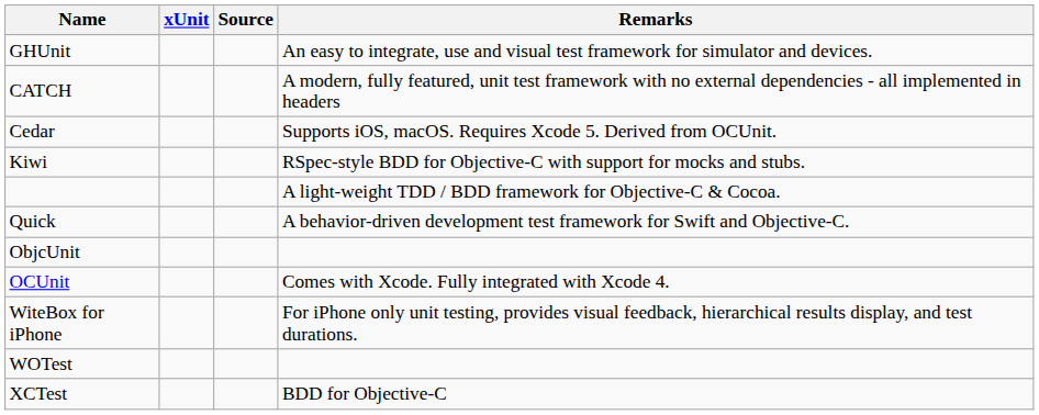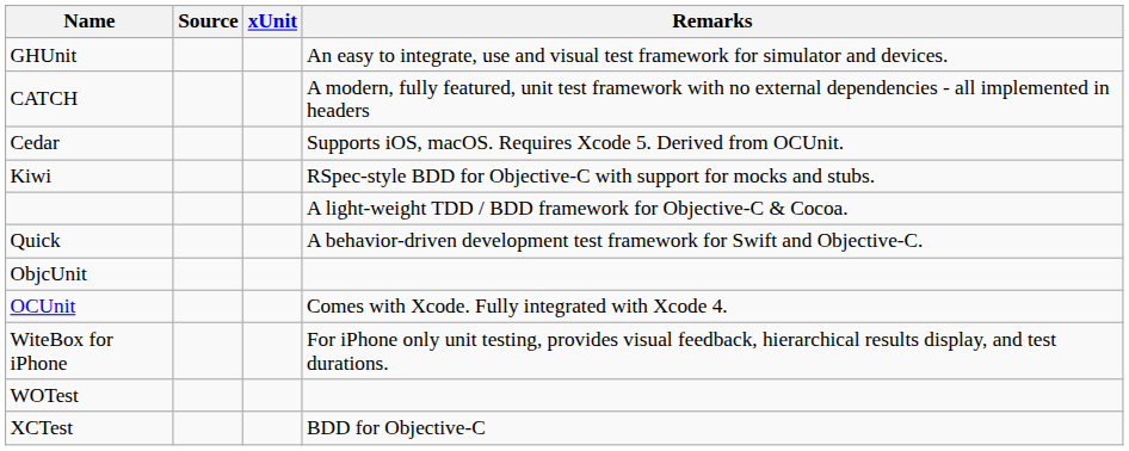columns swapped: xUnit <-> Source
